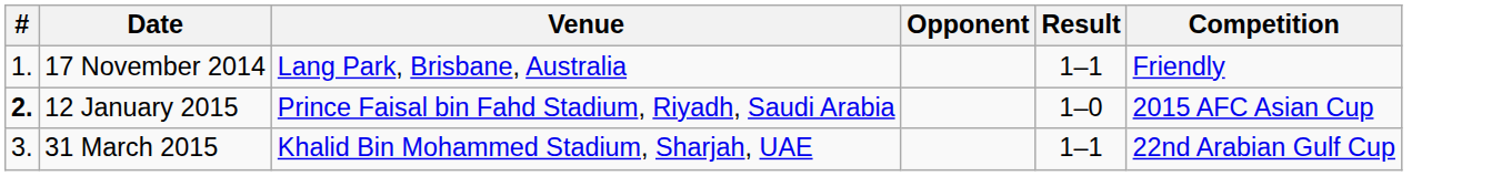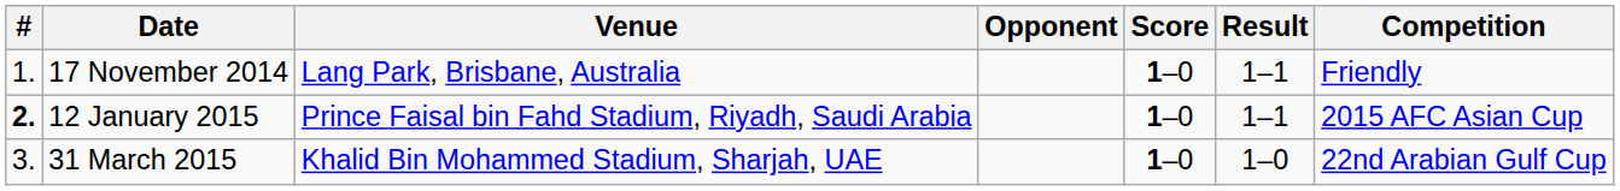+ column: Score | 1–0 | 1–0 | 1–0
12 January 2015 | Result: 1–0 -> 1–1
31 March 2015 | Result: 1–1 -> 1–0
